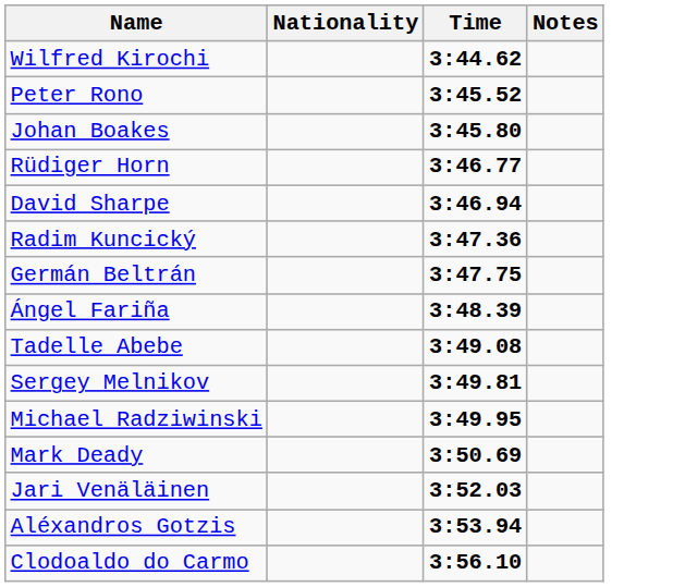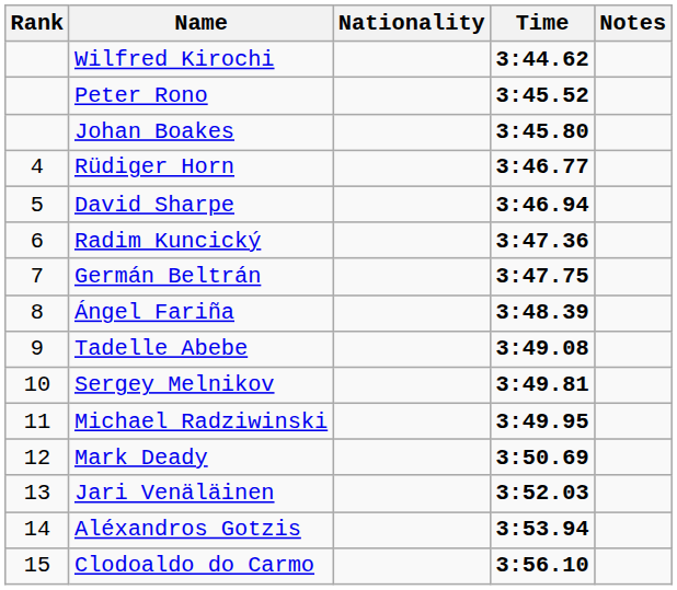+ column: Rank | 4 | 5 | 6 | 7 | 8 | 9 | 10 | 11 | 12 | 13 | 14 | 15
